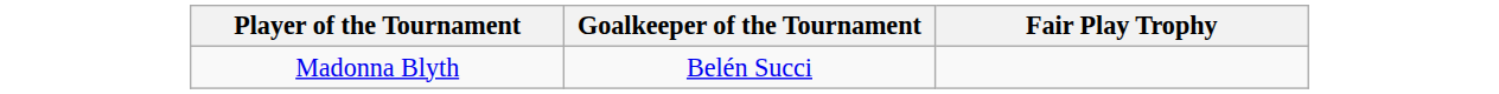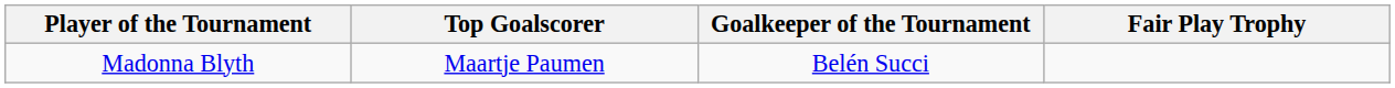+ column: Top Goalscorer | Maartje Paumen
